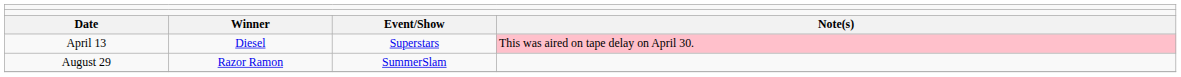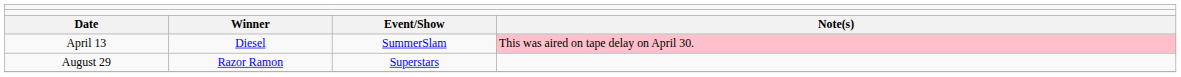April 13 | column 3: Superstars -> SummerSlam
August 29 | column 3: SummerSlam -> Superstars
